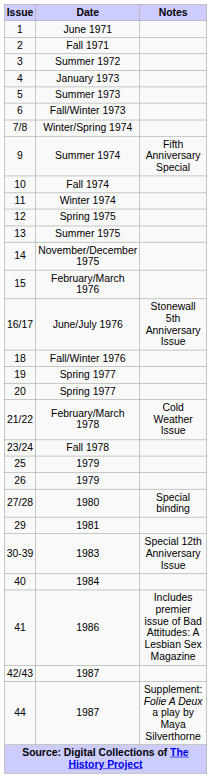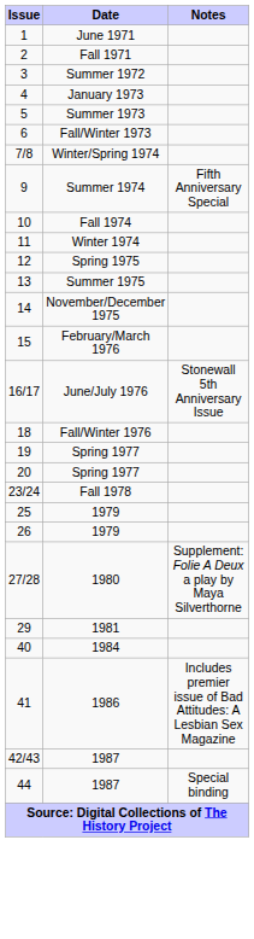- row: 21/22 | February/March 1978 | Cold Weather Issue
27/28 | Notes: Special binding -> Supplement: Folie A Deux a play by Maya Silverthorne
- row: 30-39 | 1983 | Special 12th Anniversary Issue
44 | Notes: Supplement: Folie A Deux a play by Maya Silverthorne -> Special binding
